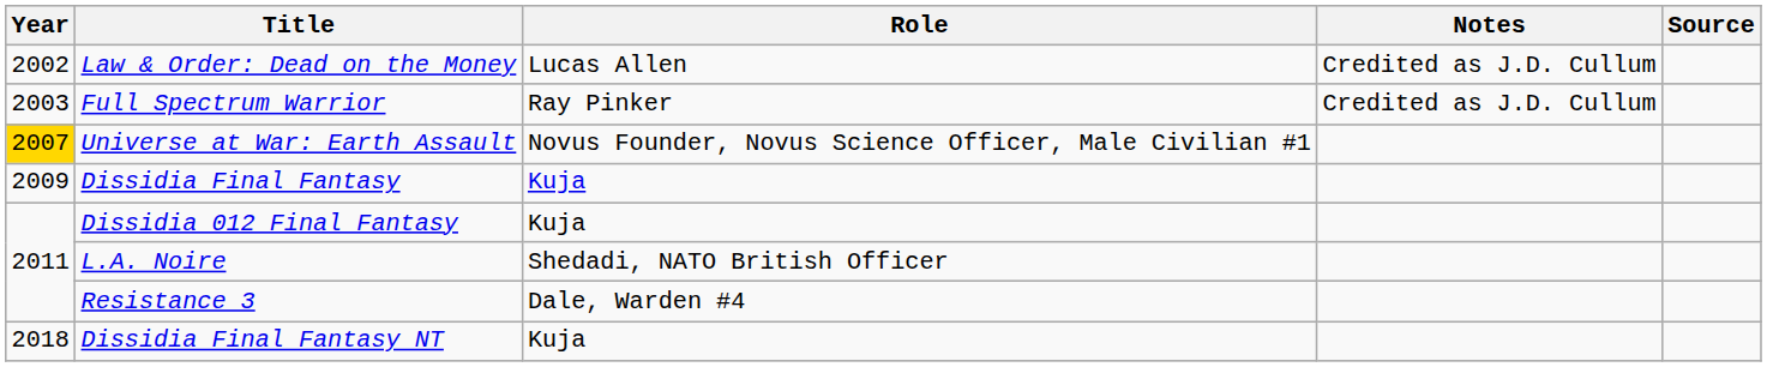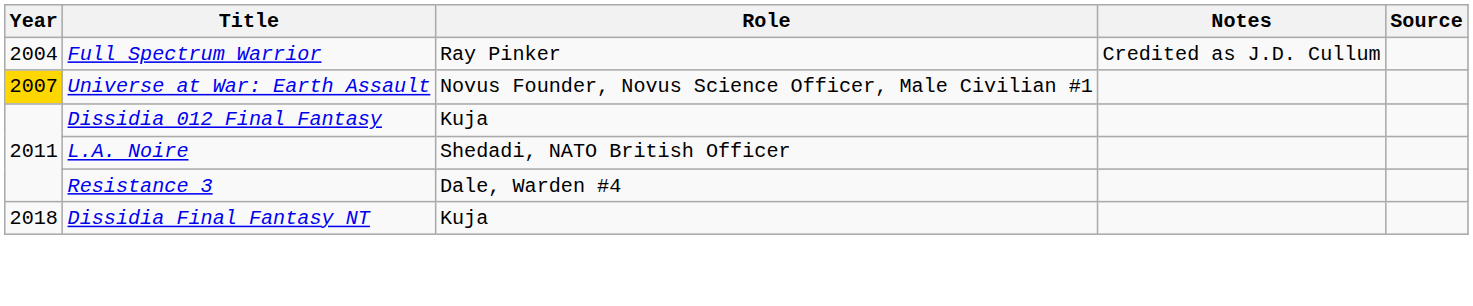- row: 2002 | Law & Order: Dead on the Money | Lucas Allen | Credited as J.D. Cullum
Full Spectrum Warrior | Year: 2003 -> 2004
- row: 2009 | Dissidia Final Fantasy | Kuja
